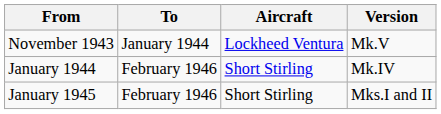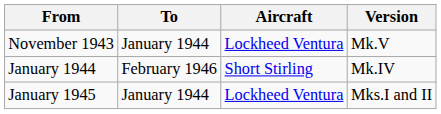January 1945 | To: February 1946 -> January 1944
January 1945 | Aircraft: Short Stirling -> Lockheed Ventura
